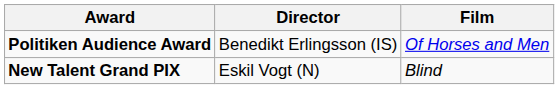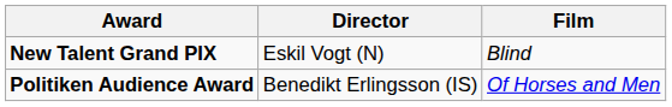rows swapped: New Talent Grand PIX <-> Politiken Audience Award
